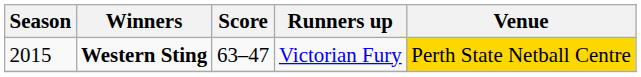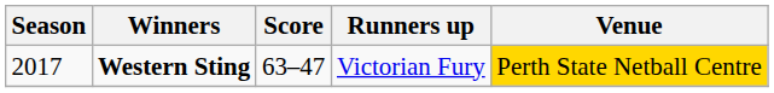Western Sting | Season: 2015 -> 2017
